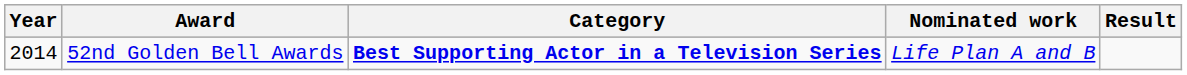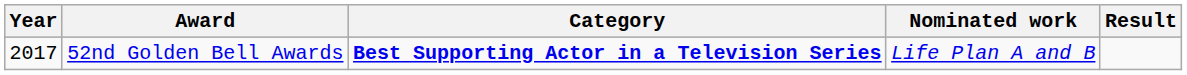52nd Golden Bell Awards | Year: 2014 -> 2017
